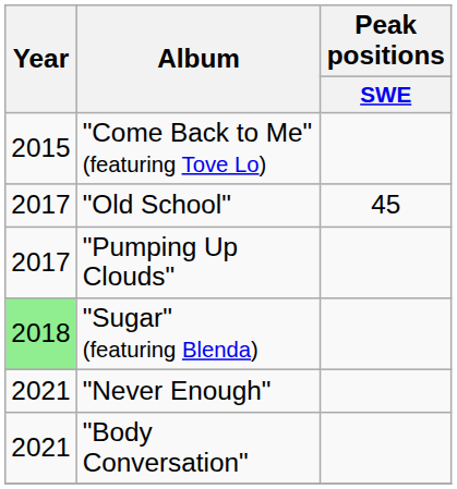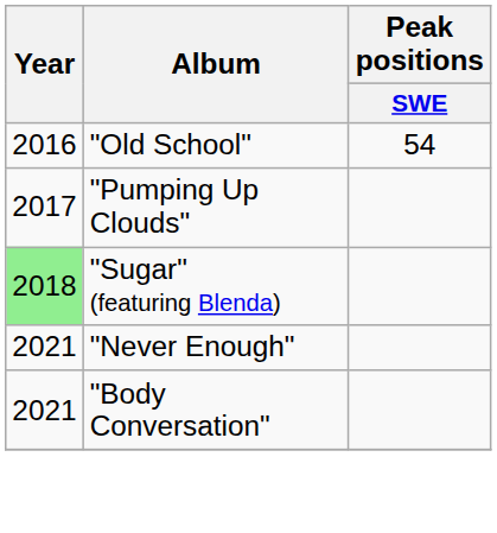- row: 2015 | "Come Back to Me" (featuring Tove Lo)
"Old School" | Year: 2017 -> 2016
"Old School" | Peak positions / SWE: 45 -> 54
